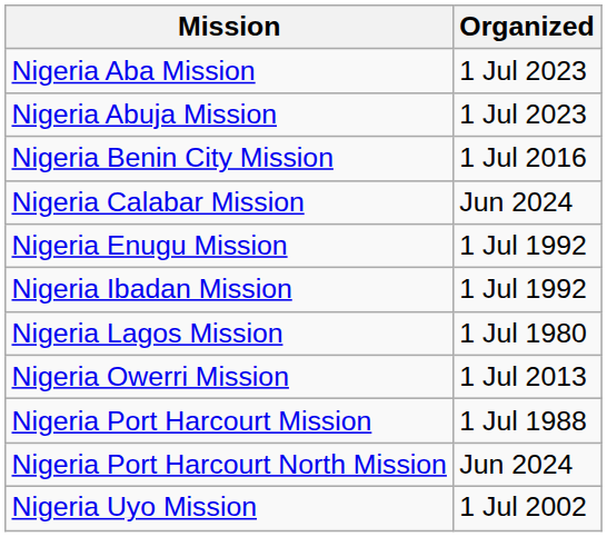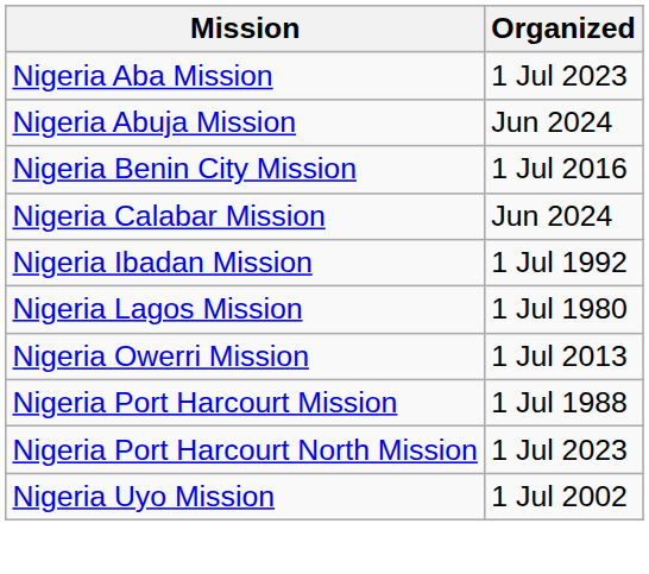Nigeria Abuja Mission | Organized: 1 Jul 2023 -> Jun 2024
- row: Nigeria Enugu Mission | 1 Jul 1992
Nigeria Port Harcourt North Mission | Organized: Jun 2024 -> 1 Jul 2023
